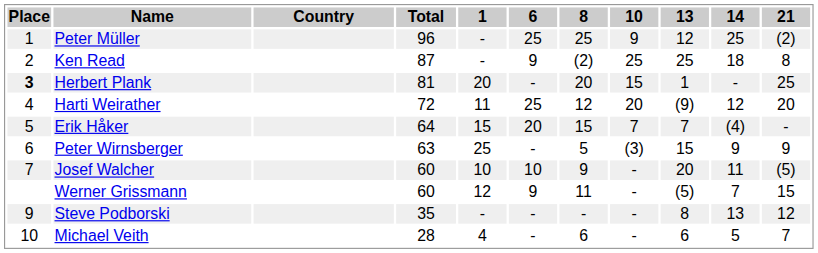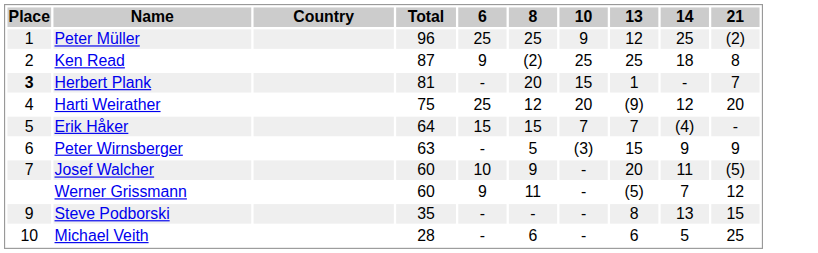- column: 1 | - | - | 20 | 11 | 15 | 25 | 10 | 12 | - | 4
Herbert Plank | 21: 25 -> 7
Harti Weirather | Total: 72 -> 75
Erik Håker | 6: 20 -> 15
Werner Grissmann | 21: 15 -> 12
Steve Podborski | 21: 12 -> 15
Michael Veith | 21: 7 -> 25
